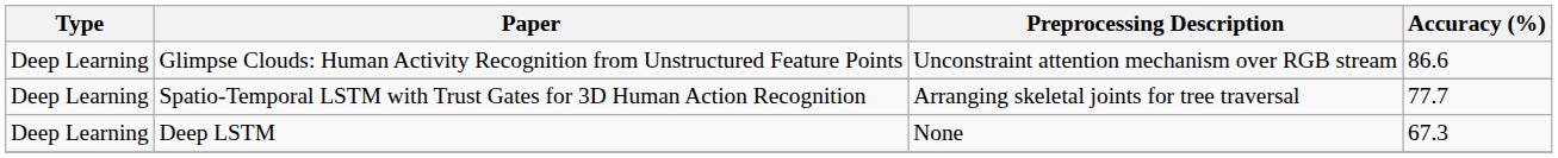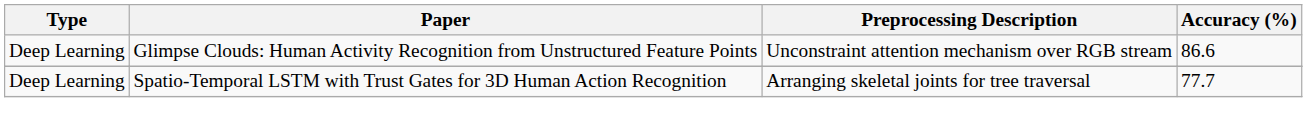- row: Deep Learning | Deep LSTM | None | 67.3
